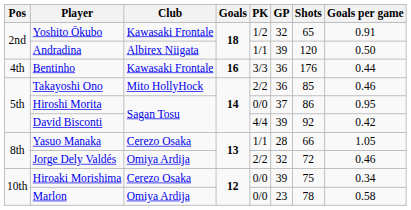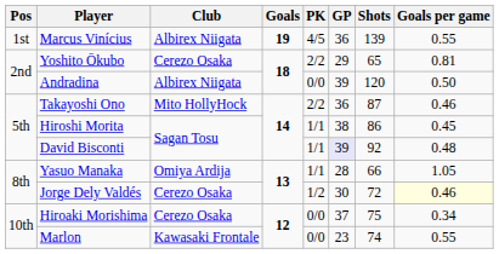+ row: 1st | Marcus Vinícius | Albirex Niigata | 19 | 4/5 | 36 | 139 | 0.55
Yoshito Ōkubo | Club: Kawasaki Frontale -> Cerezo Osaka
Yoshito Ōkubo | PK: 1/2 -> 2/2
Yoshito Ōkubo | GP: 32 -> 29
Yoshito Ōkubo | Goals per game: 0.91 -> 0.81
Andradina | PK: 1/1 -> 0/0
- row: 4th | Bentinho | Kawasaki Frontale | 16 | 3/3 | 36 | 176 | 0.44
Takayoshi Ono | Shots: 85 -> 87
Hiroshi Morita | PK: 0/0 -> 1/1
Hiroshi Morita | GP: 37 -> 38
Hiroshi Morita | Goals per game: 0.95 -> 0.45
David Bisconti | PK: 4/4 -> 1/1
David Bisconti | GP: no background -> lavender background
David Bisconti | Goals per game: 0.42 -> 0.48
Yasuo Manaka | Club: Cerezo Osaka -> Omiya Ardija
Jorge Dely Valdés | Club: Omiya Ardija -> Cerezo Osaka
Jorge Dely Valdés | PK: 2/2 -> 1/2
Jorge Dely Valdés | GP: 32 -> 30
Jorge Dely Valdés | Goals per game: no background -> lightyellow background
Hiroaki Morishima | GP: 39 -> 37
Marlon | Club: Omiya Ardija -> Kawasaki Frontale
Marlon | Shots: 78 -> 74
Marlon | Goals per game: 0.58 -> 0.55
